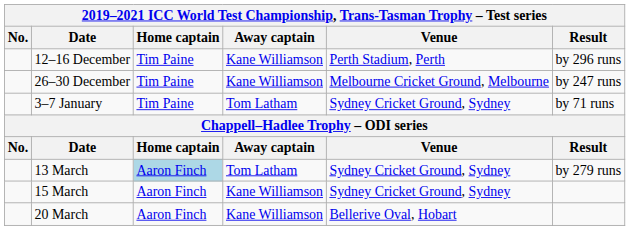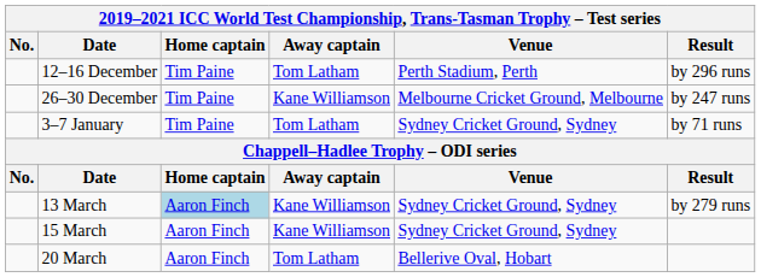12–16 December | Away captain: Kane Williamson -> Tom Latham
13 March | Away captain: Tom Latham -> Kane Williamson
20 March | Away captain: Kane Williamson -> Tom Latham
